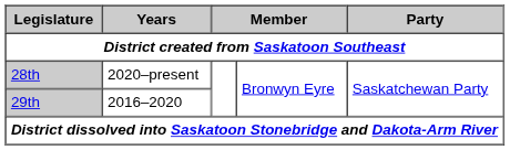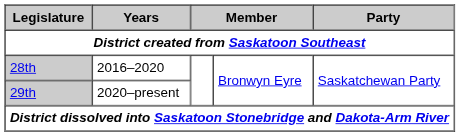28th | Years: 2020–present -> 2016–2020
29th | Years: 2016–2020 -> 2020–present
